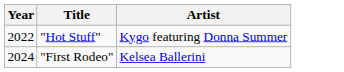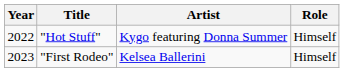+ column: Role | Himself | Himself
"First Rodeo" | Year: 2024 -> 2023
